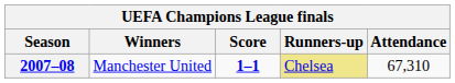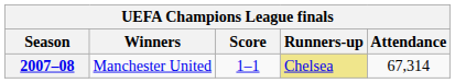2007–08 | Score: bold -> normal
2007–08 | Attendance: 67,310 -> 67,314
